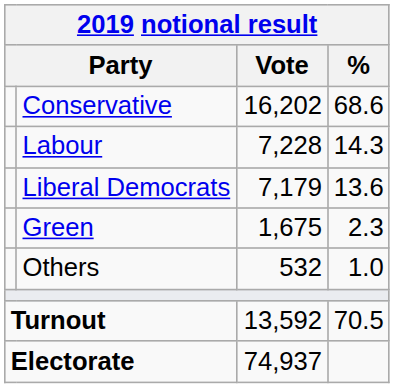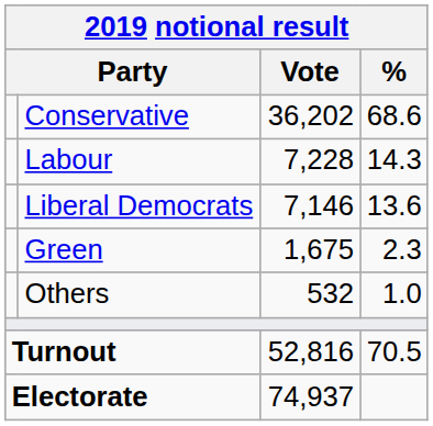Conservative | Vote: 16,202 -> 36,202
Liberal Democrats | Vote: 7,179 -> 7,146
Turnout | Vote: 13,592 -> 52,816
